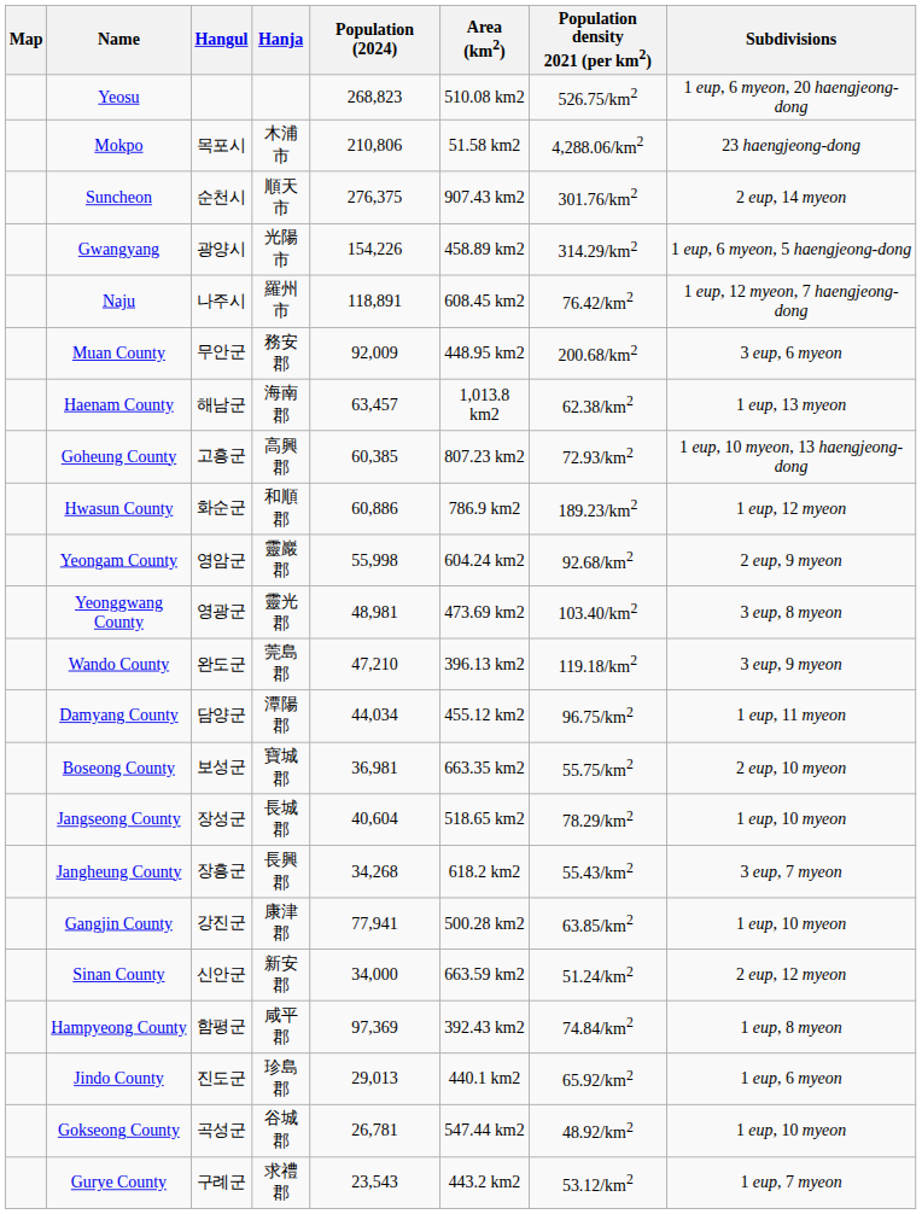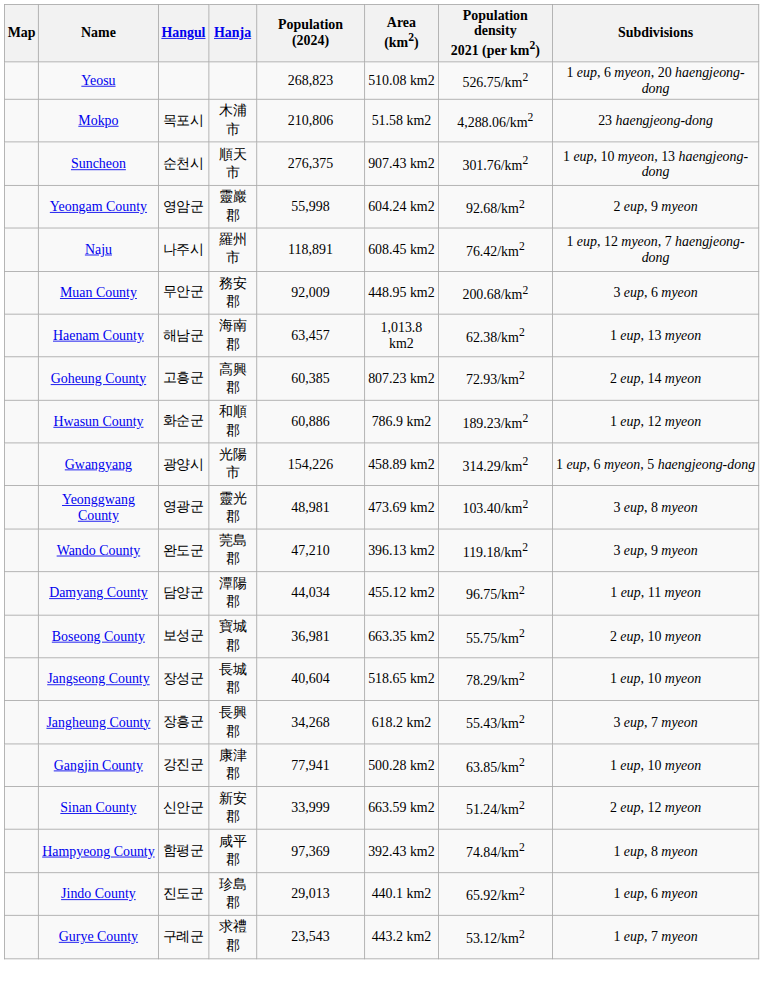Suncheon | Subdivisions: 2 eup, 14 myeon -> 1 eup, 10 myeon, 13 haengjeong-dong
rows swapped: Gwangyang <-> Yeongam County
Goheung County | Subdivisions: 1 eup, 10 myeon, 13 haengjeong-dong -> 2 eup, 14 myeon
Sinan County | Population (2024): 34,000 -> 33,999
- row: Gokseong County | 곡성군 | 谷城郡 | 26,781 | 547.44 km2 | 48.92/km2 | 1 eup, 10 myeon
